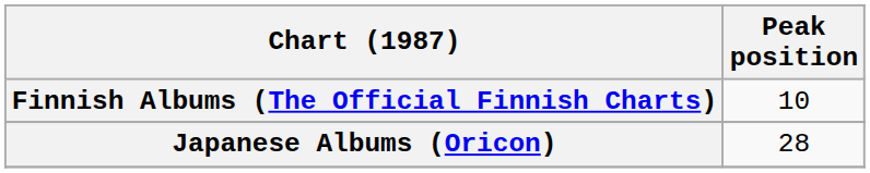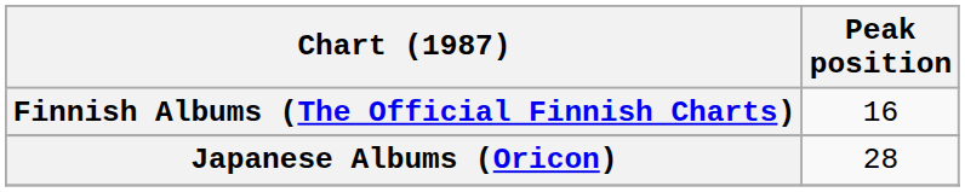Finnish Albums (The Official Finnish Charts) | Peak position: 10 -> 16
